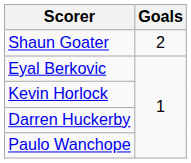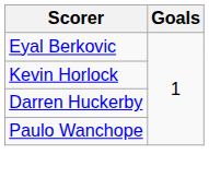- row: Shaun Goater | 2
